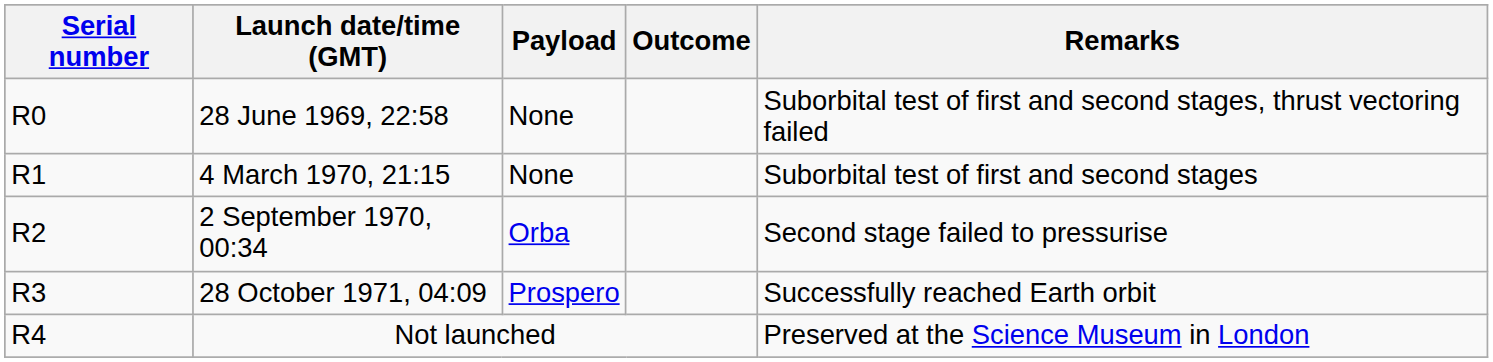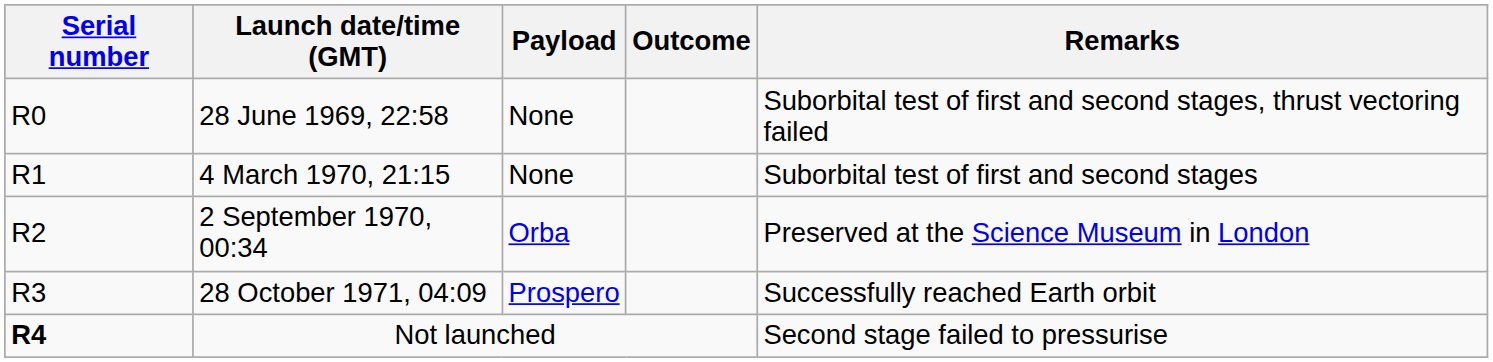2 September 1970, 00:34 | Remarks: Second stage failed to pressurise -> Preserved at the Science Museum in London
Not launched | Serial number: normal -> bold
Not launched | Remarks: Preserved at the Science Museum in London -> Second stage failed to pressurise
